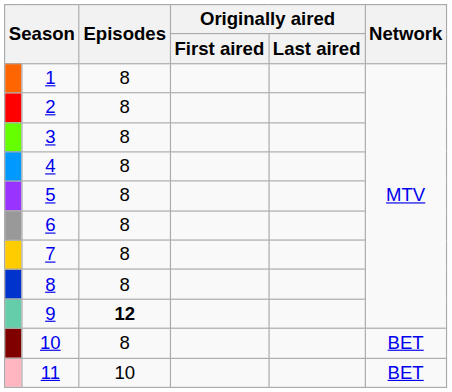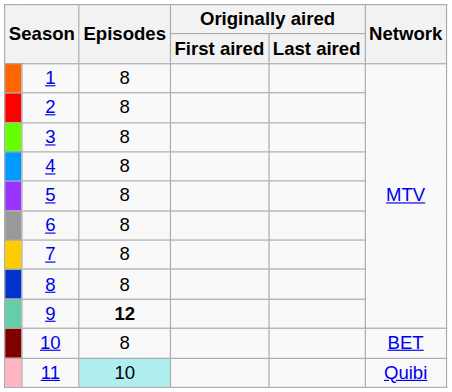11 | Episodes: no background -> paleturquoise background
11 | Network: BET -> Quibi
